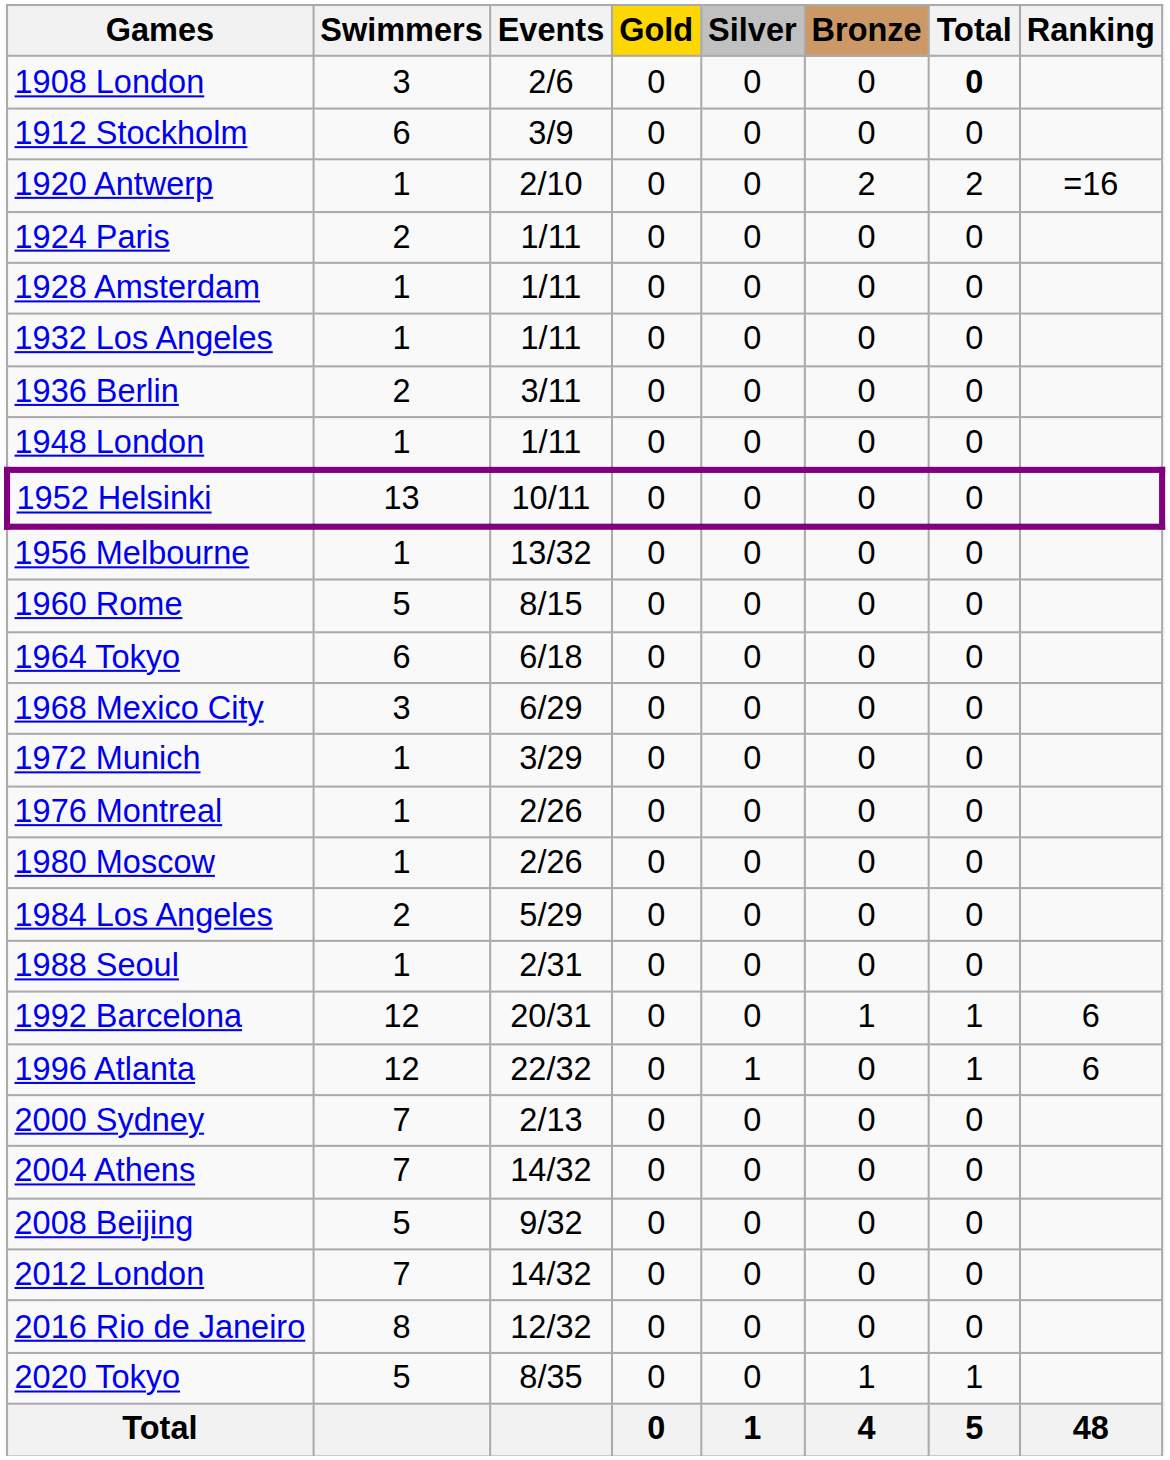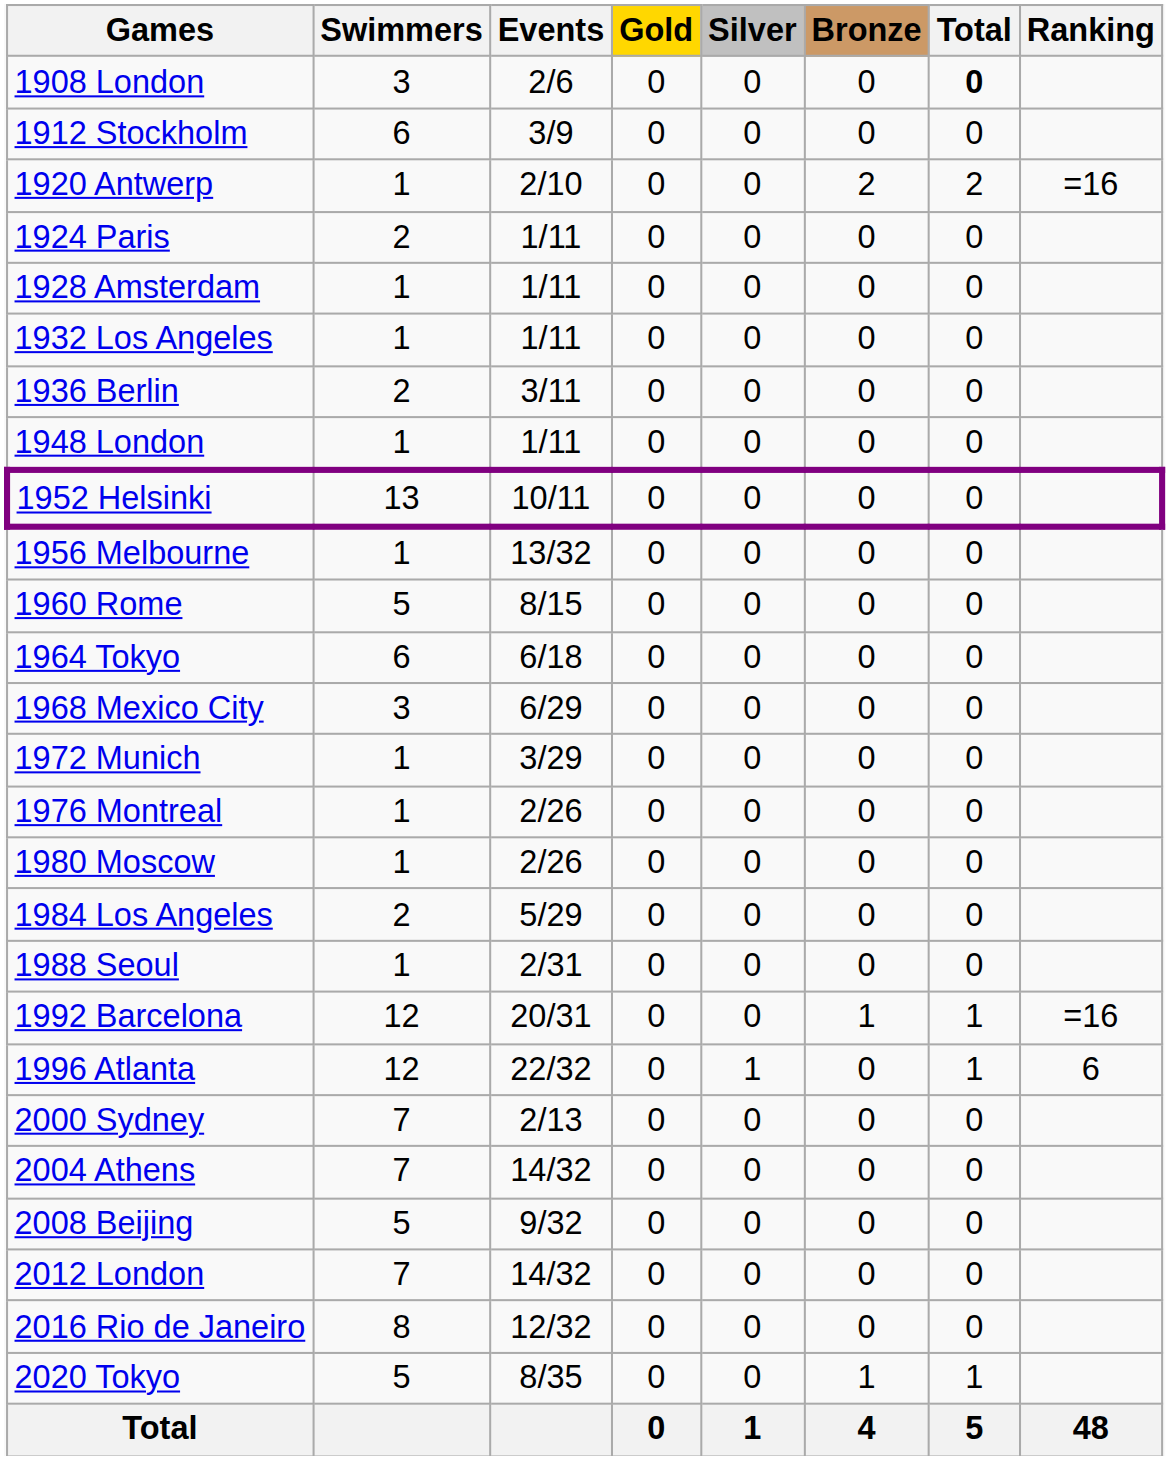1992 Barcelona | Ranking: 6 -> =16
